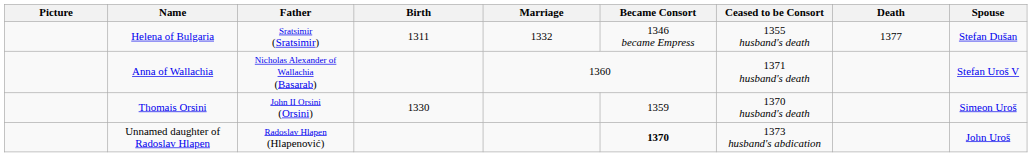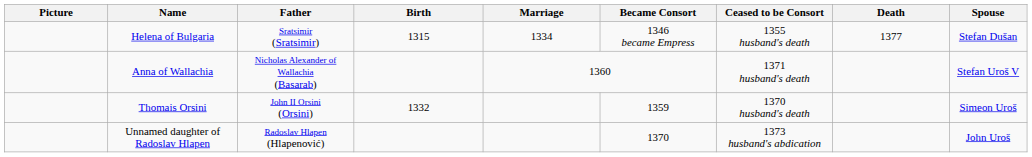Helena of Bulgaria | Birth: 1311 -> 1315
Helena of Bulgaria | Marriage: 1332 -> 1334
Thomais Orsini | Birth: 1330 -> 1332
Unnamed daughter of Radoslav Hlapen | Became Consort: bold -> normal
